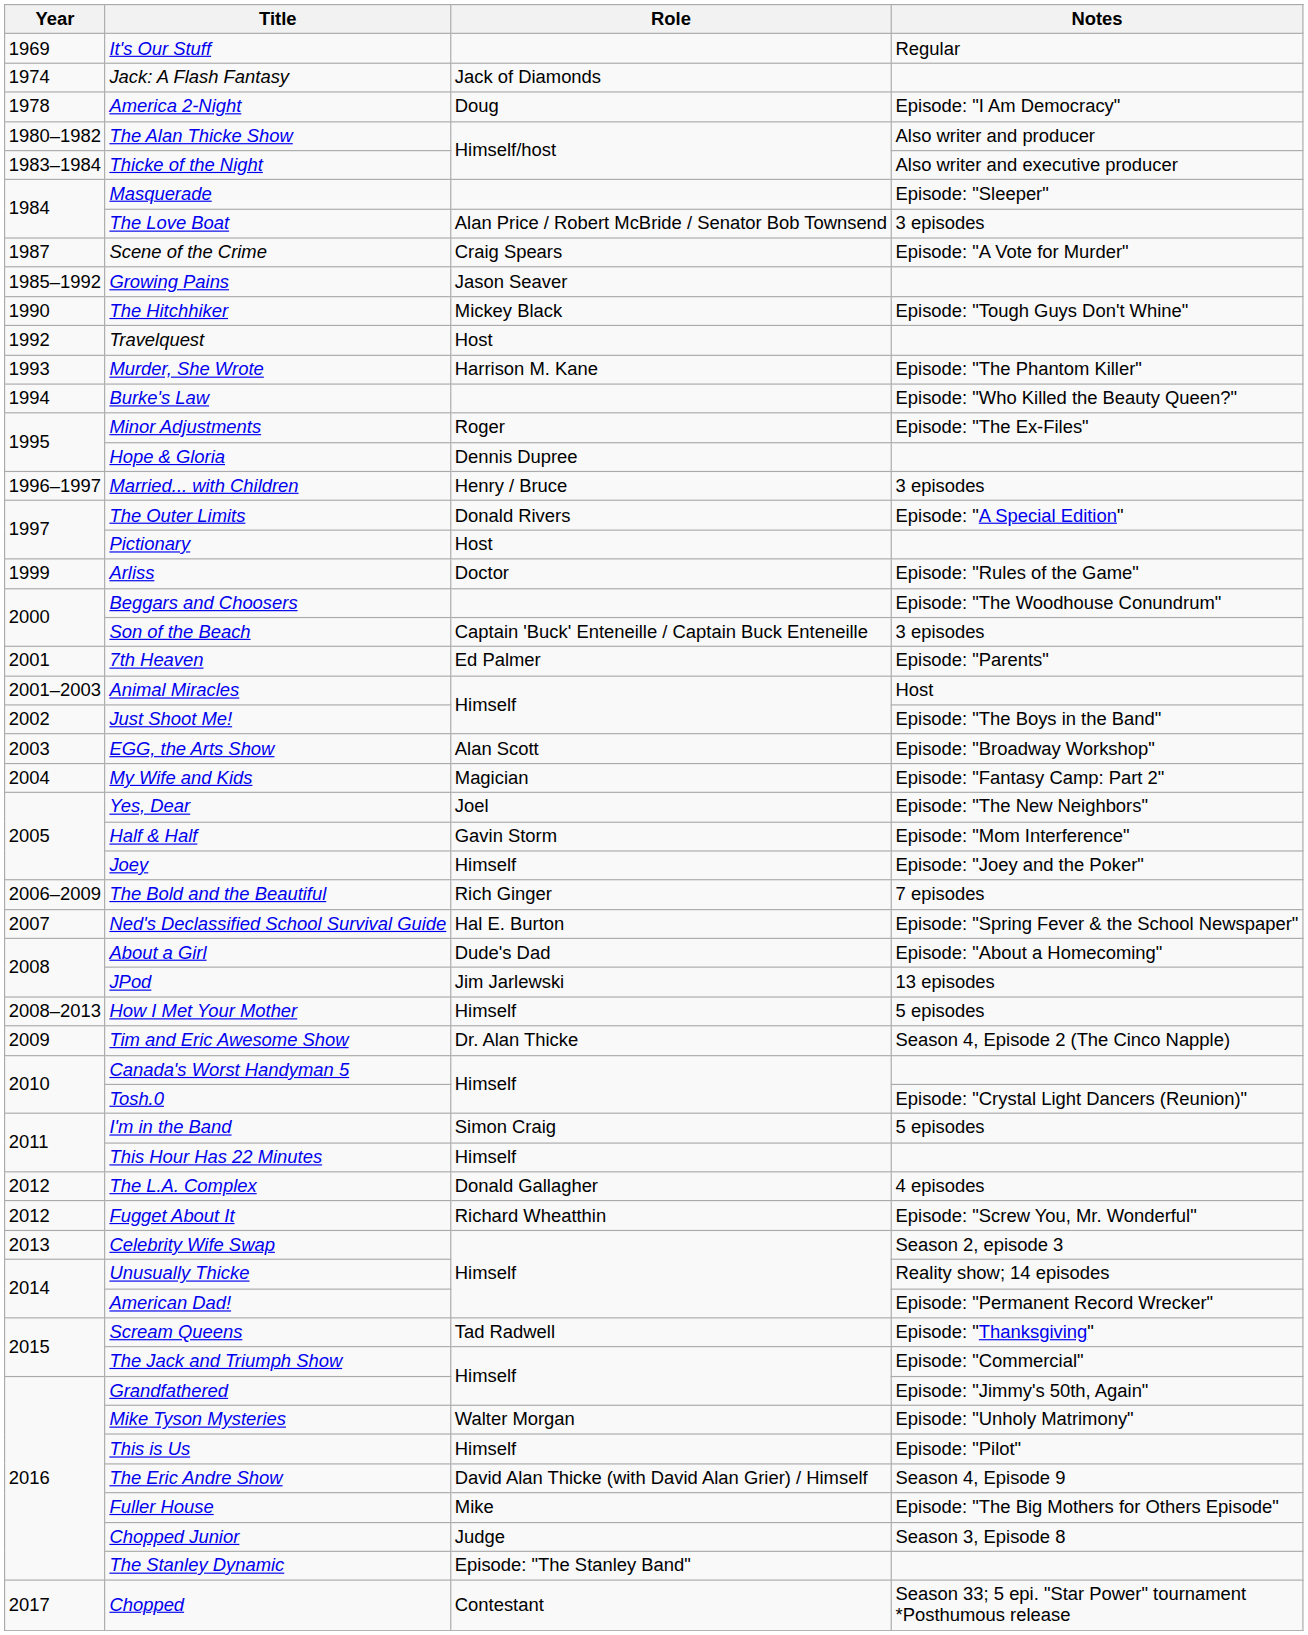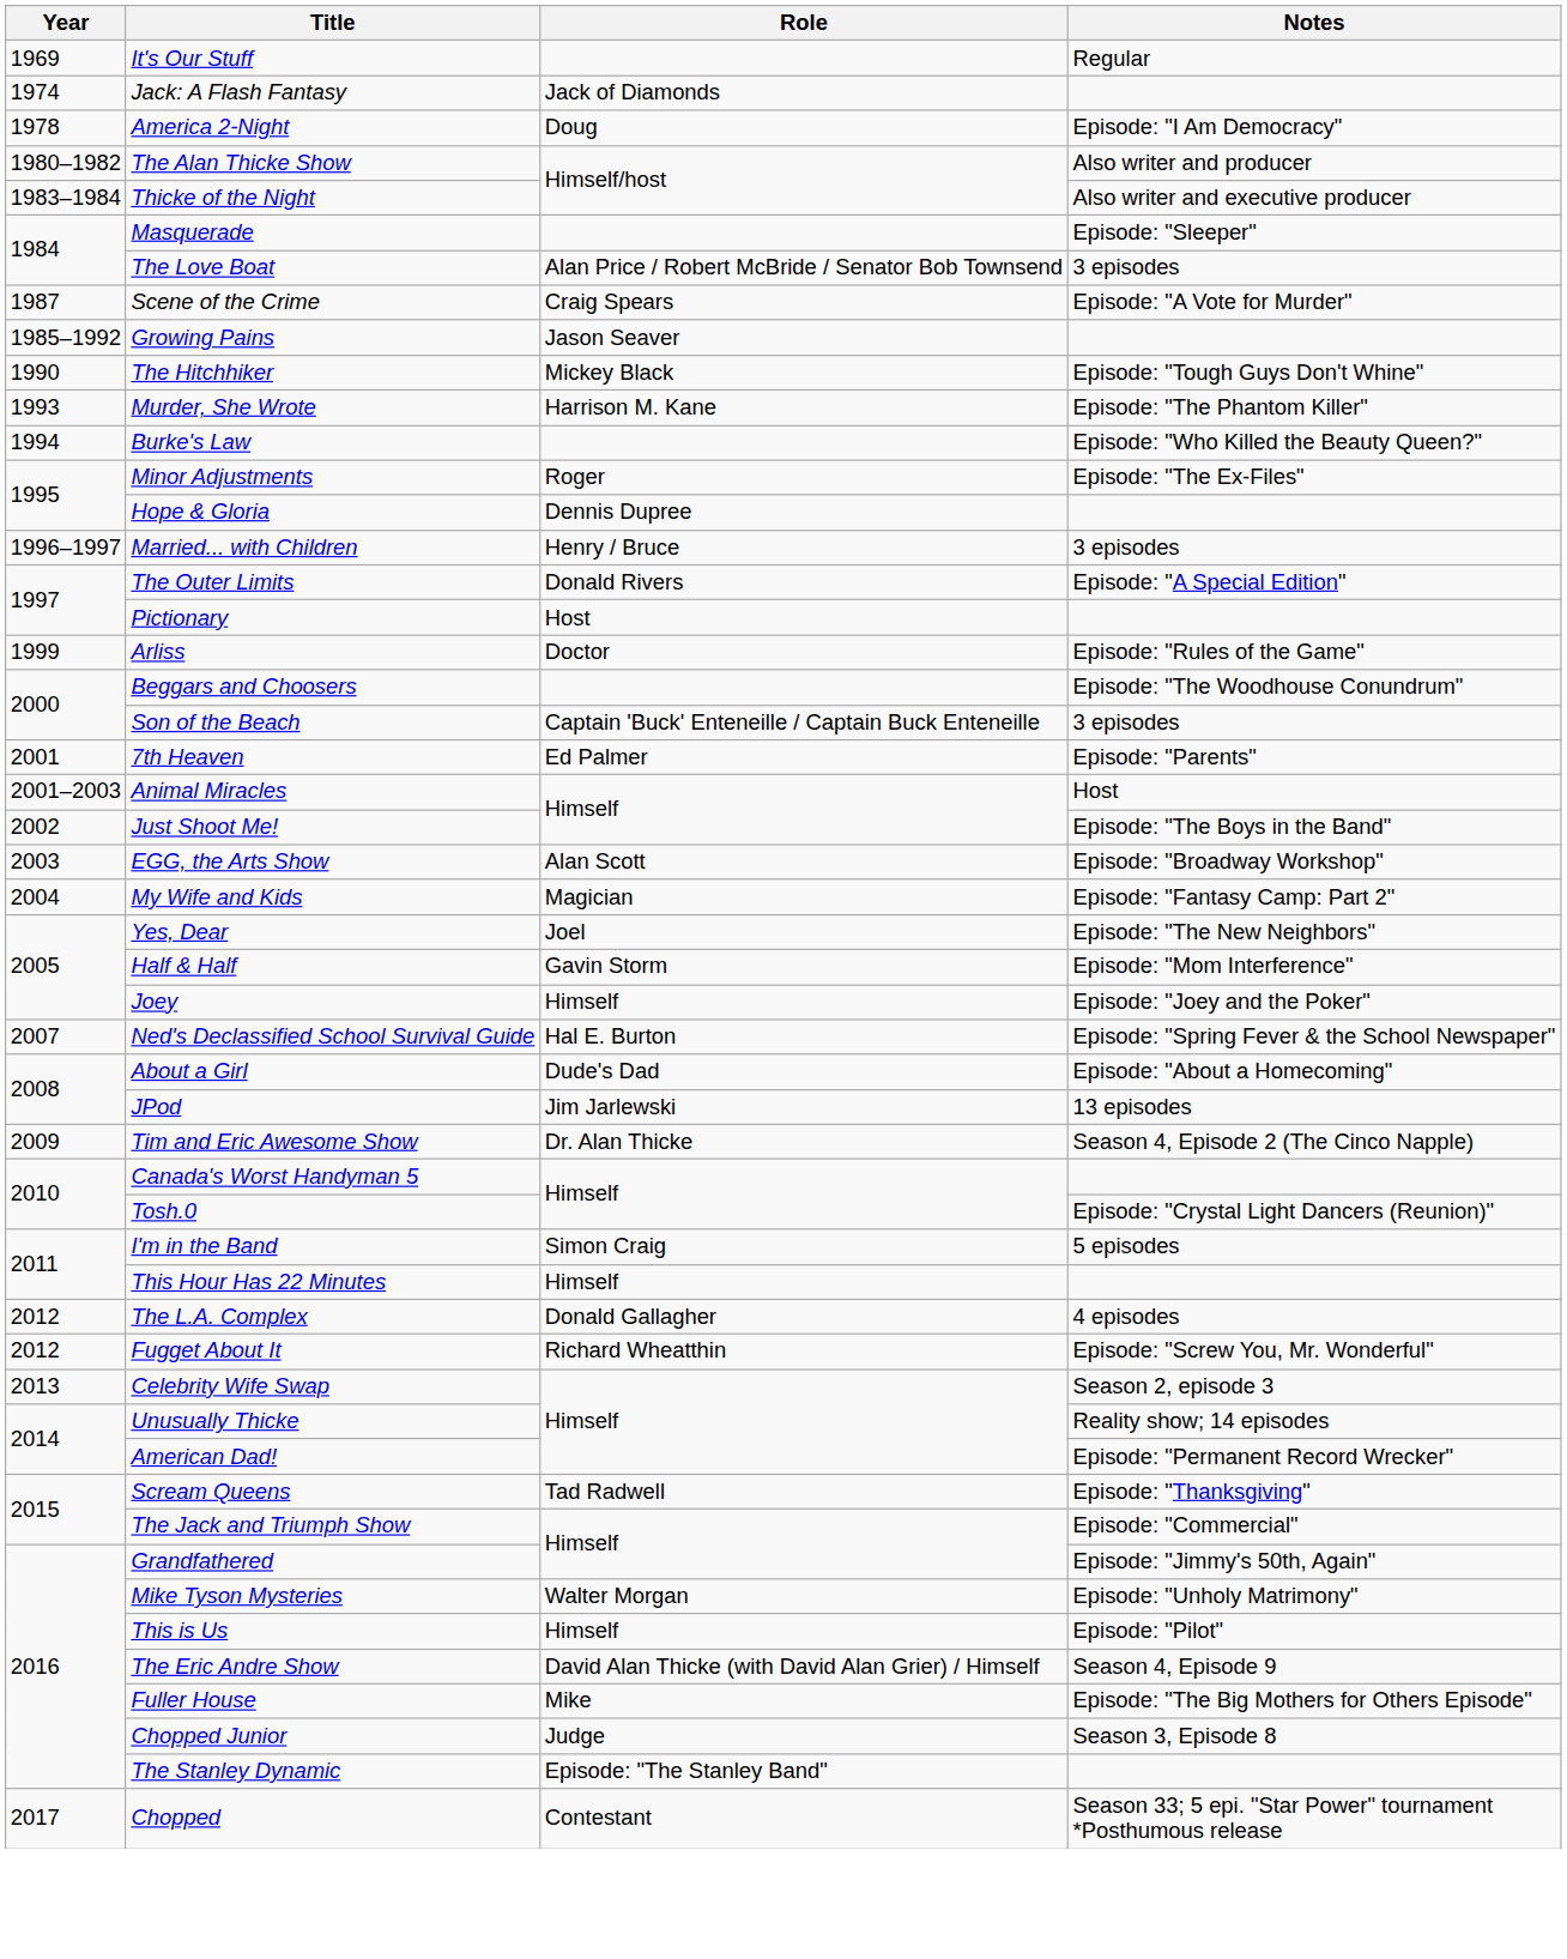- row: 1992 | Travelquest | Host
- row: 2006–2009 | The Bold and the Beautiful | Rich Ginger | 7 episodes
- row: 2008–2013 | How I Met Your Mother | Himself | 5 episodes
